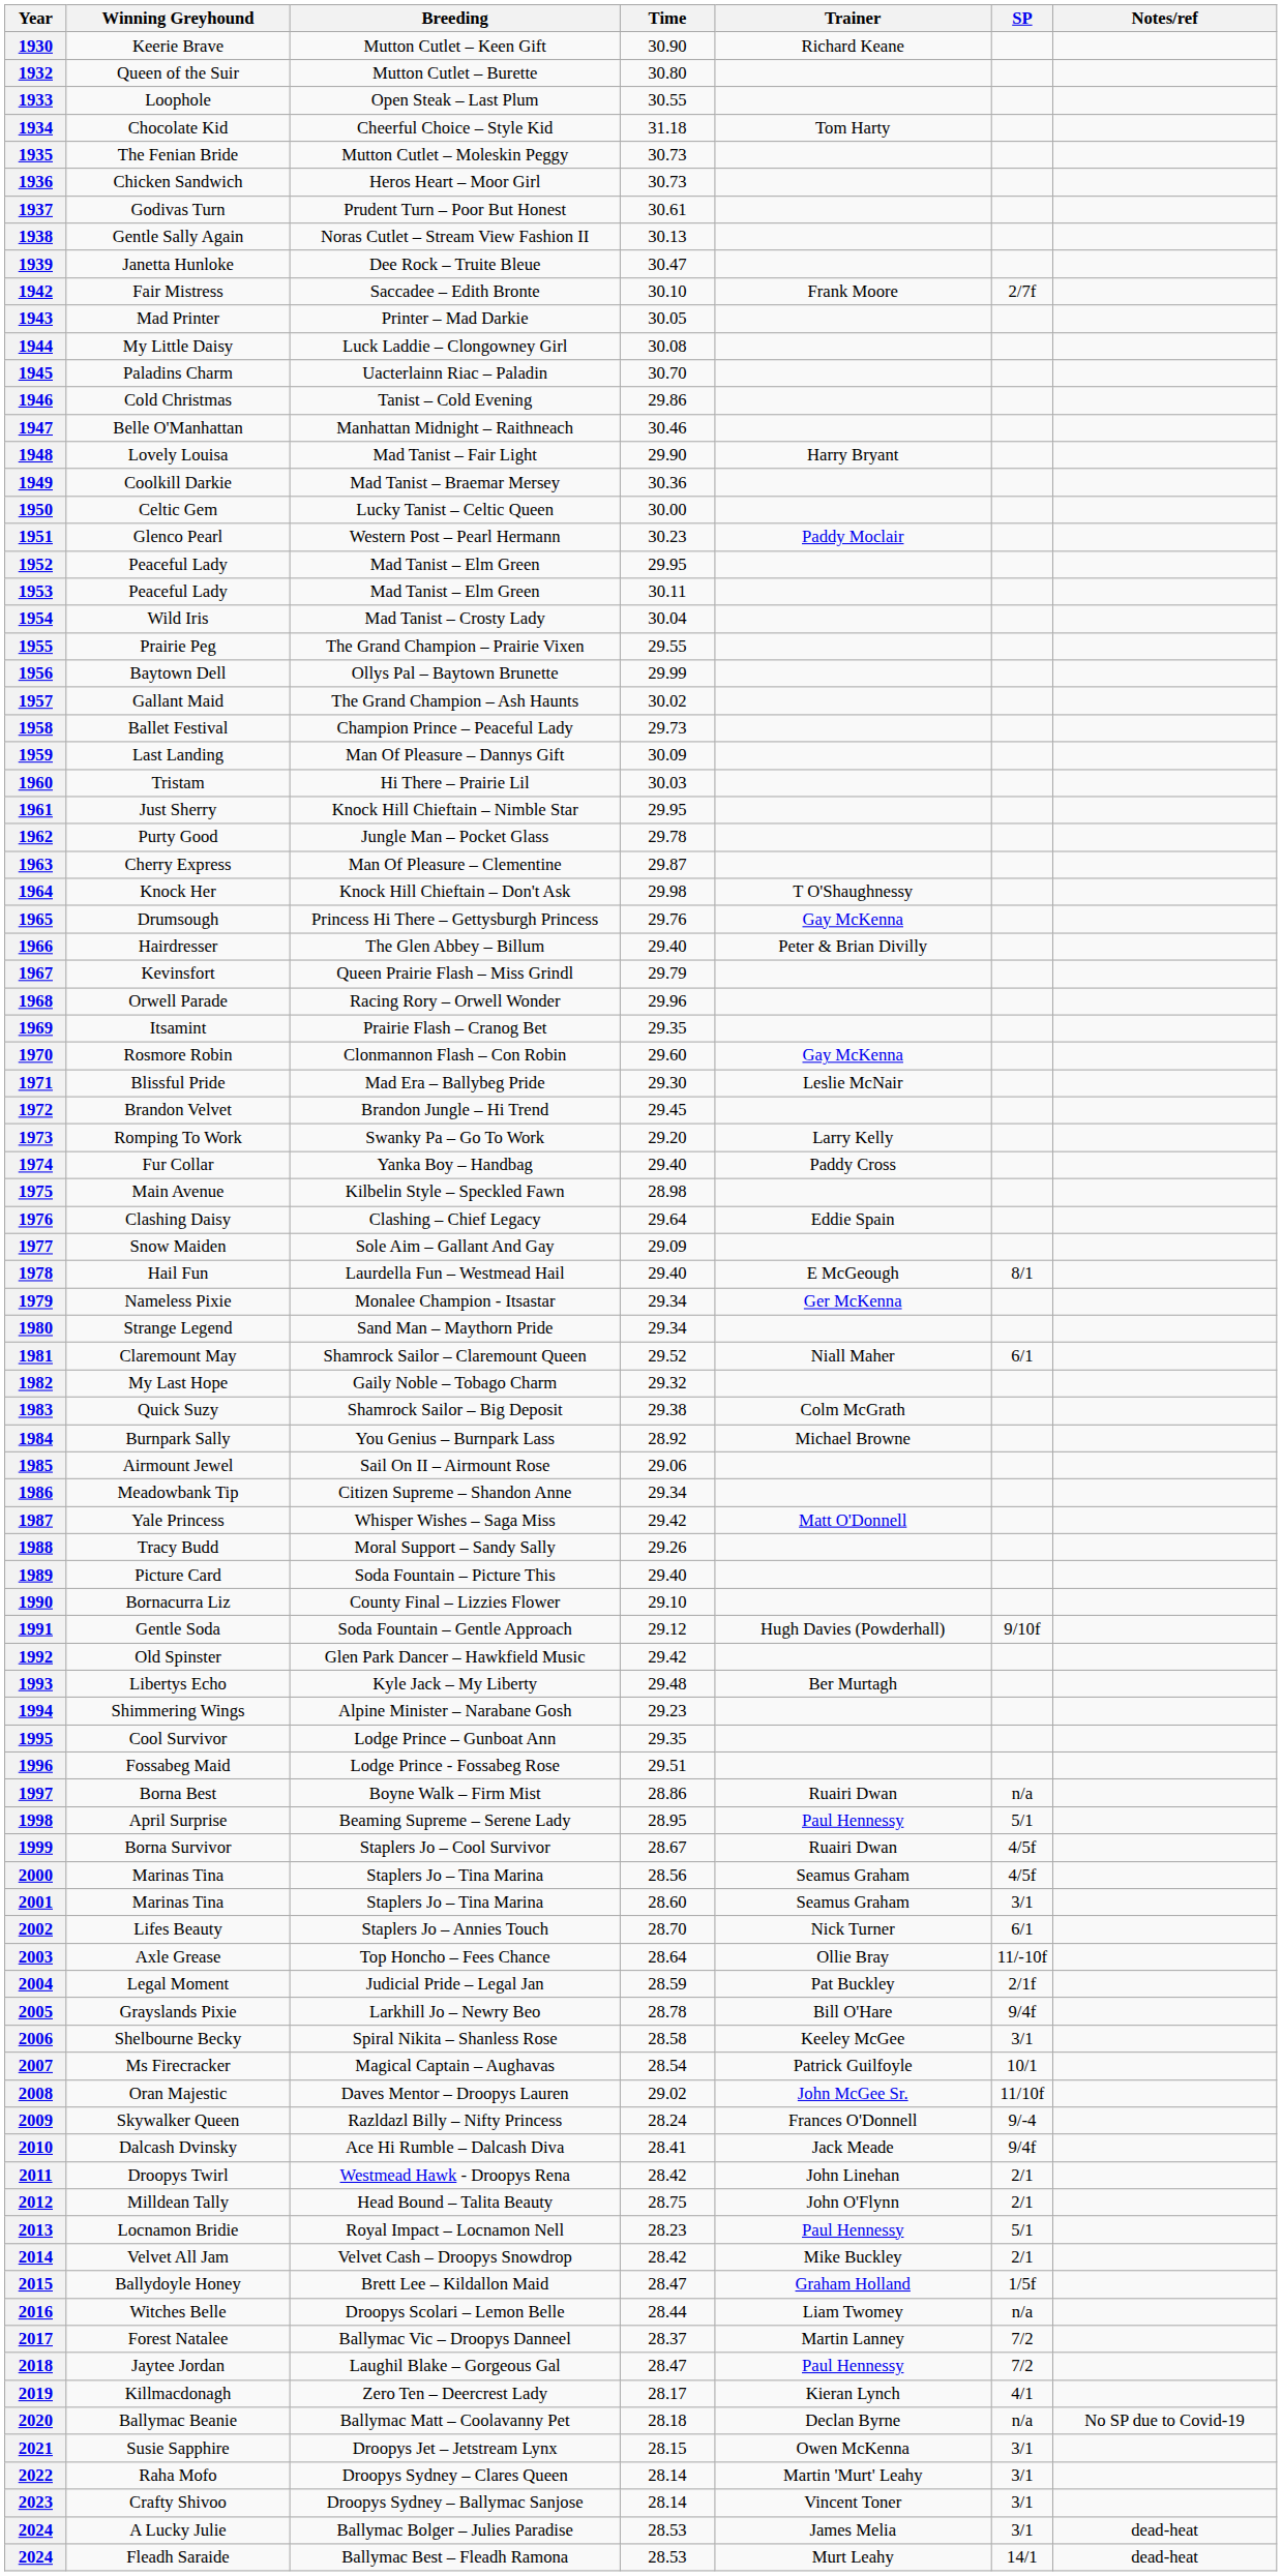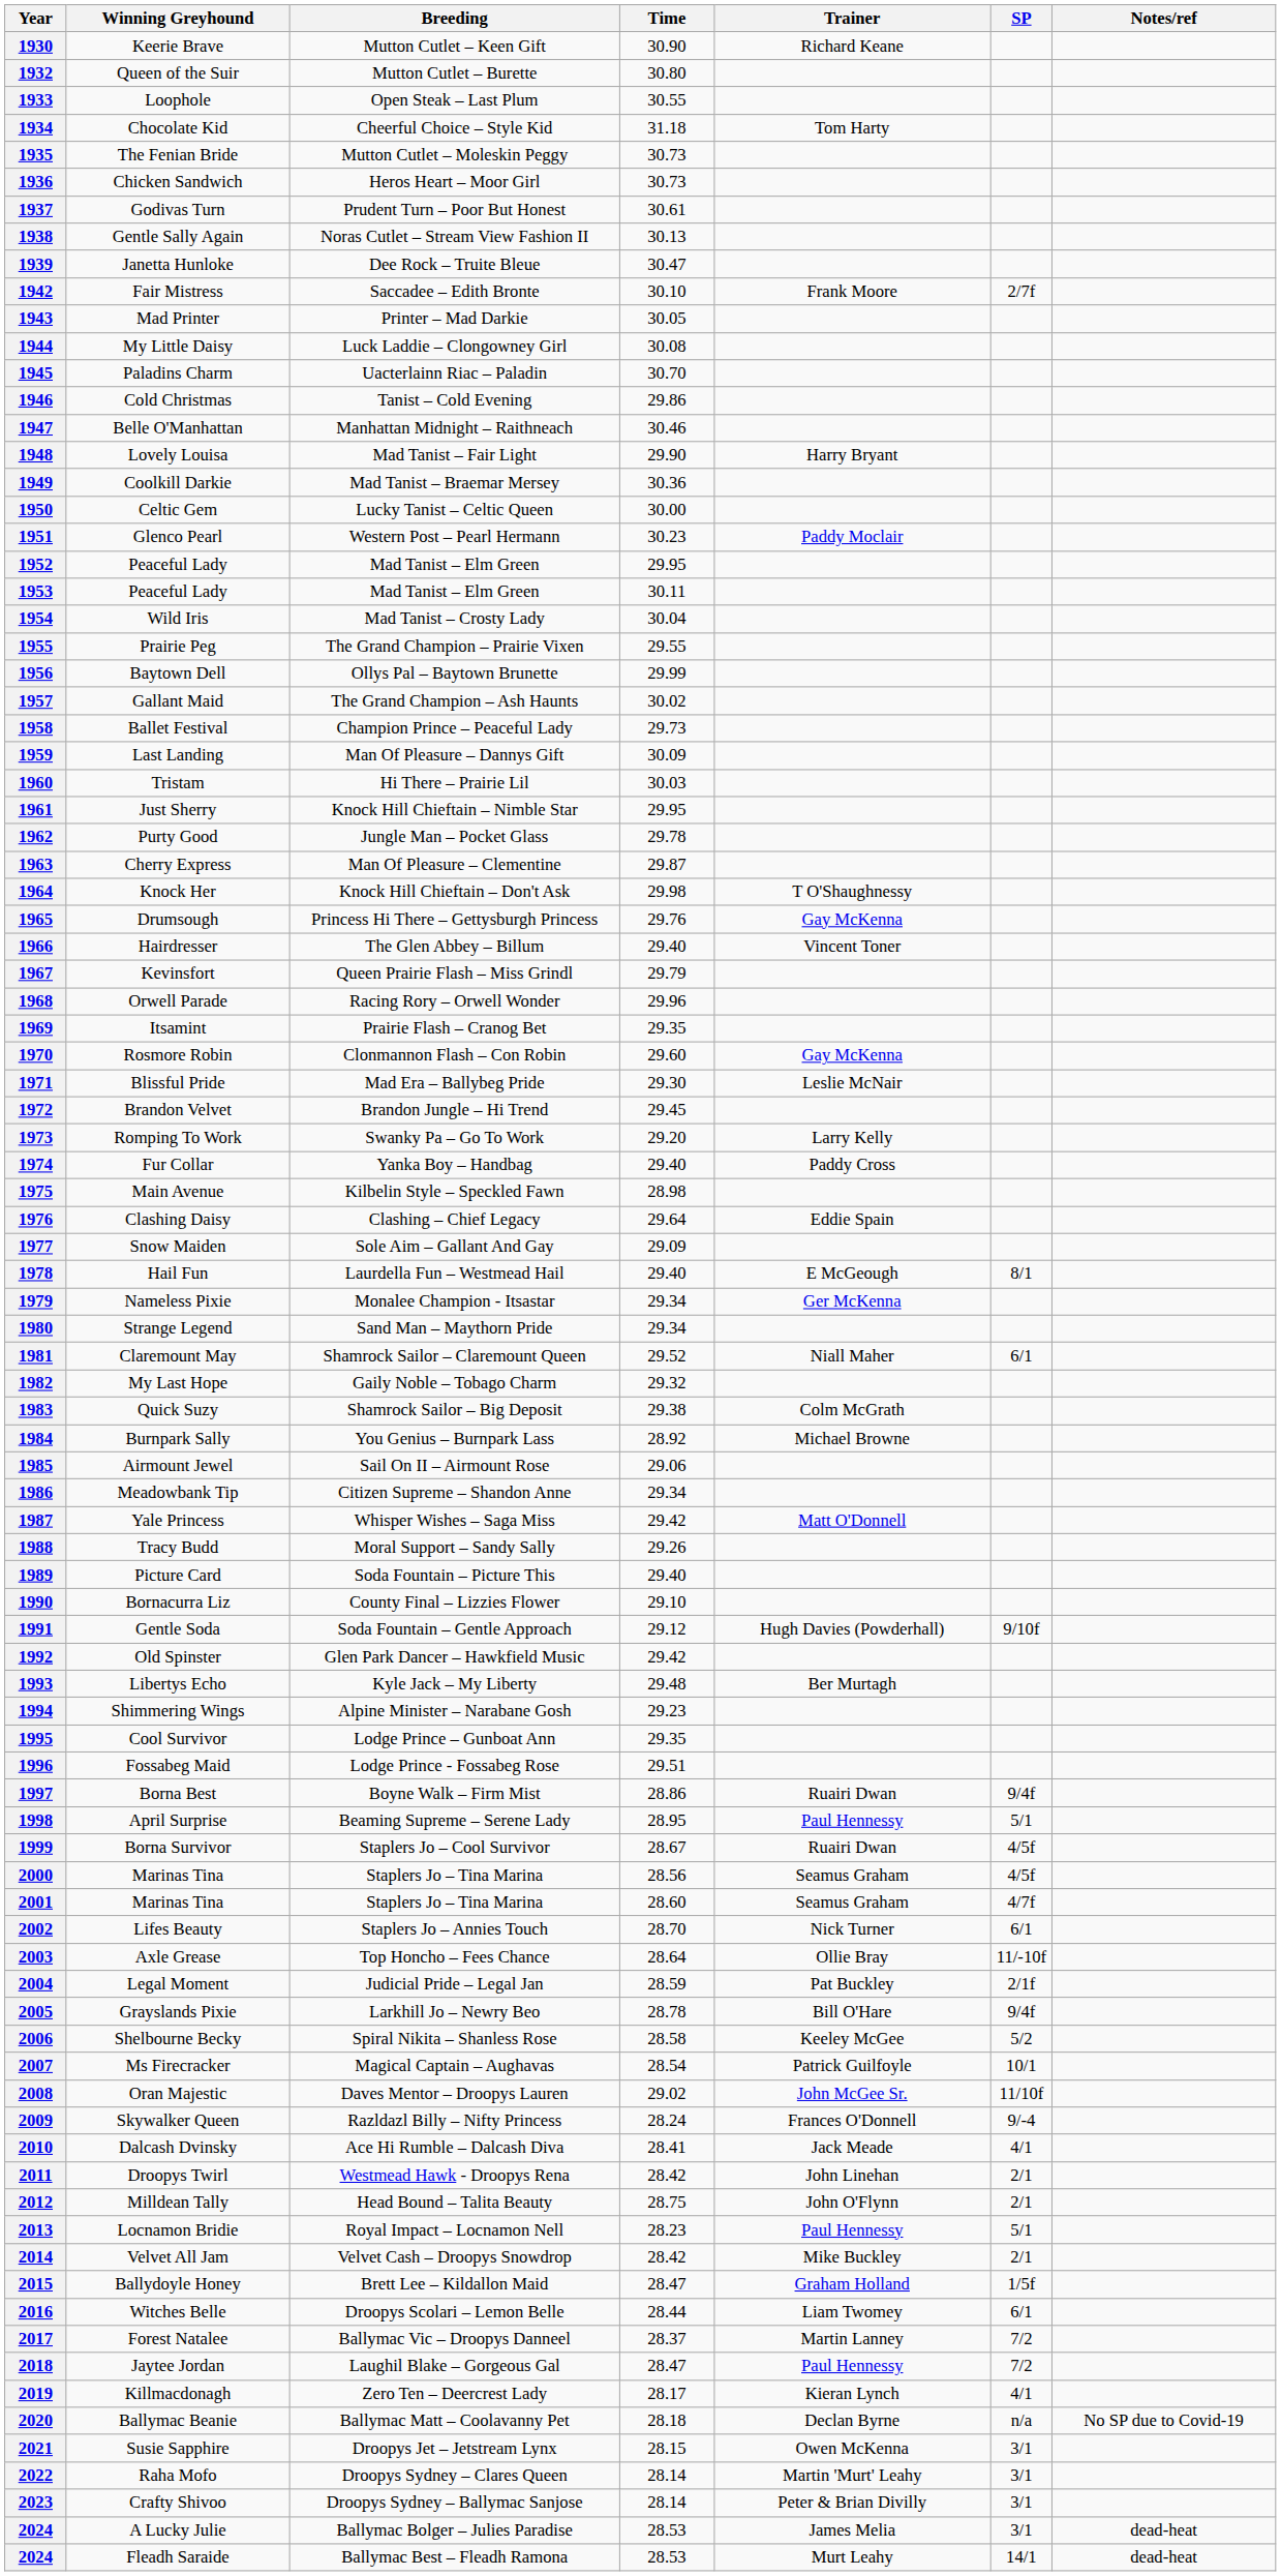1966 | Trainer: Peter & Brian Divilly -> Vincent Toner
1997 | SP: n/a -> 9/4f
2001 | SP: 3/1 -> 4/7f
2006 | SP: 3/1 -> 5/2
2010 | SP: 9/4f -> 4/1
2016 | SP: n/a -> 6/1
2023 | Trainer: Vincent Toner -> Peter & Brian Divilly
